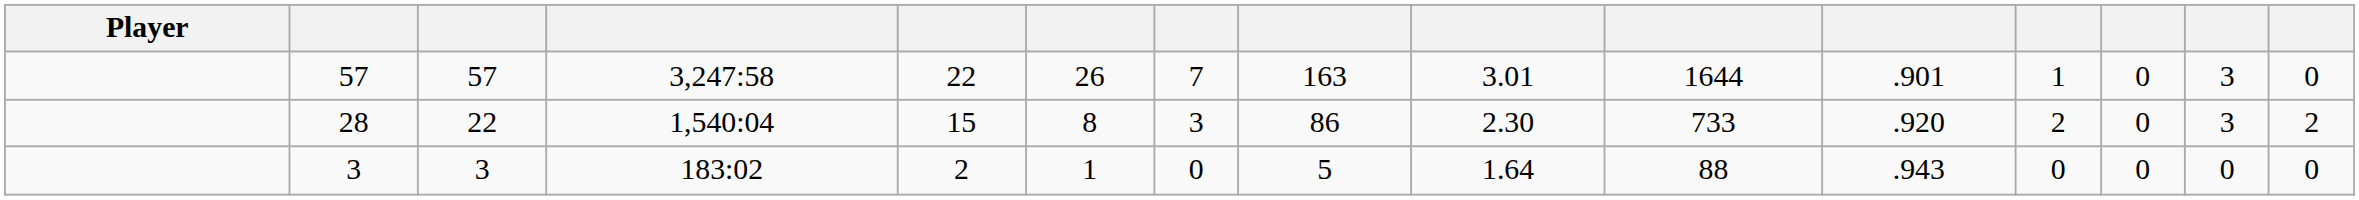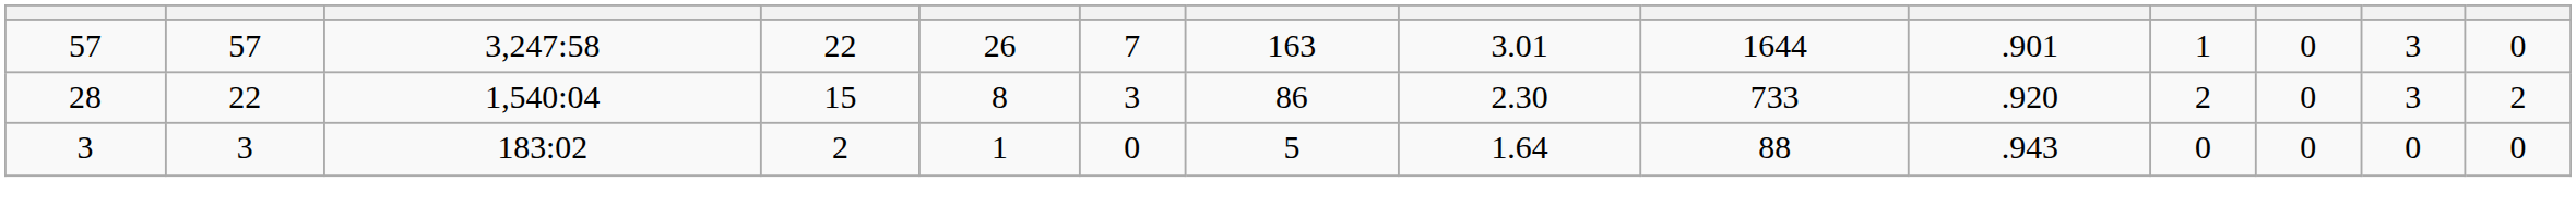- column: Player
